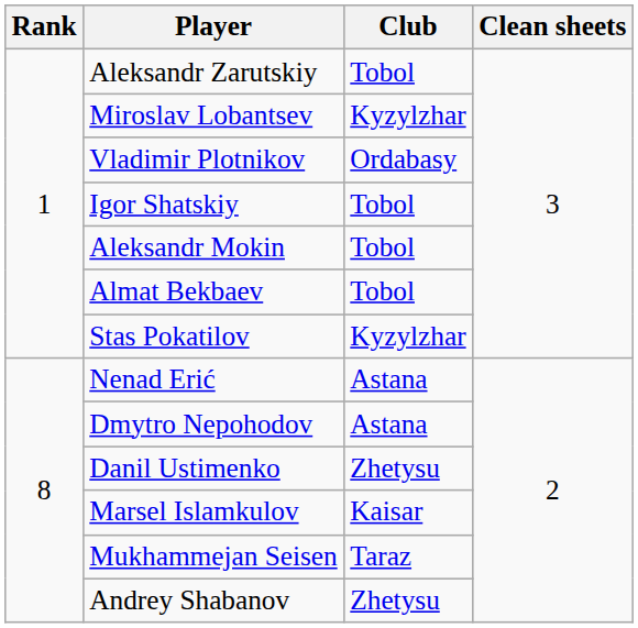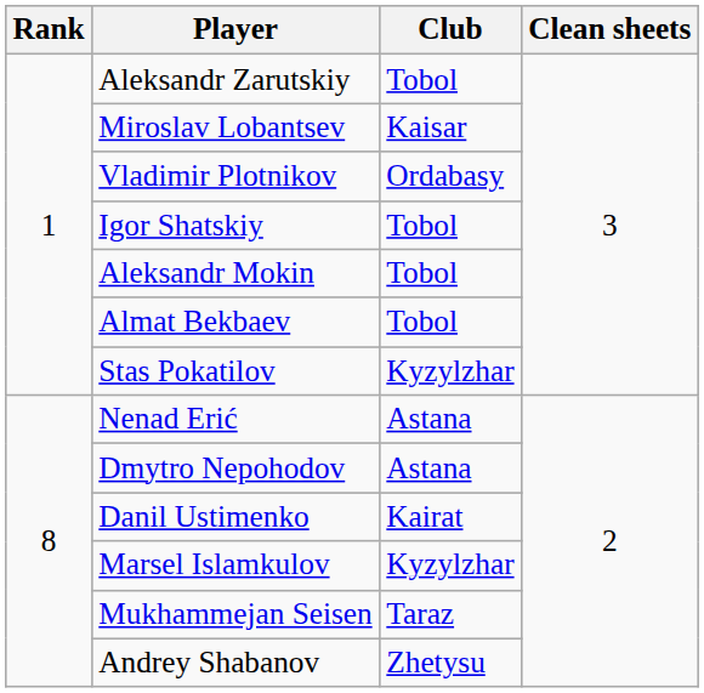Miroslav Lobantsev | Club: Kyzylzhar -> Kaisar
Danil Ustimenko | Club: Zhetysu -> Kairat
Marsel Islamkulov | Club: Kaisar -> Kyzylzhar
